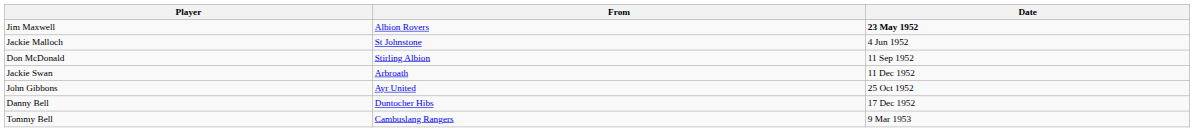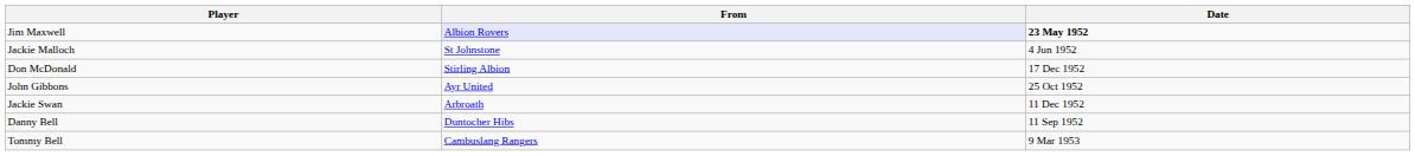Jim Maxwell | From: no background -> lavender background
Don McDonald | Date: 11 Sep 1952 -> 17 Dec 1952
rows swapped: John Gibbons <-> Jackie Swan
Danny Bell | Date: 17 Dec 1952 -> 11 Sep 1952
